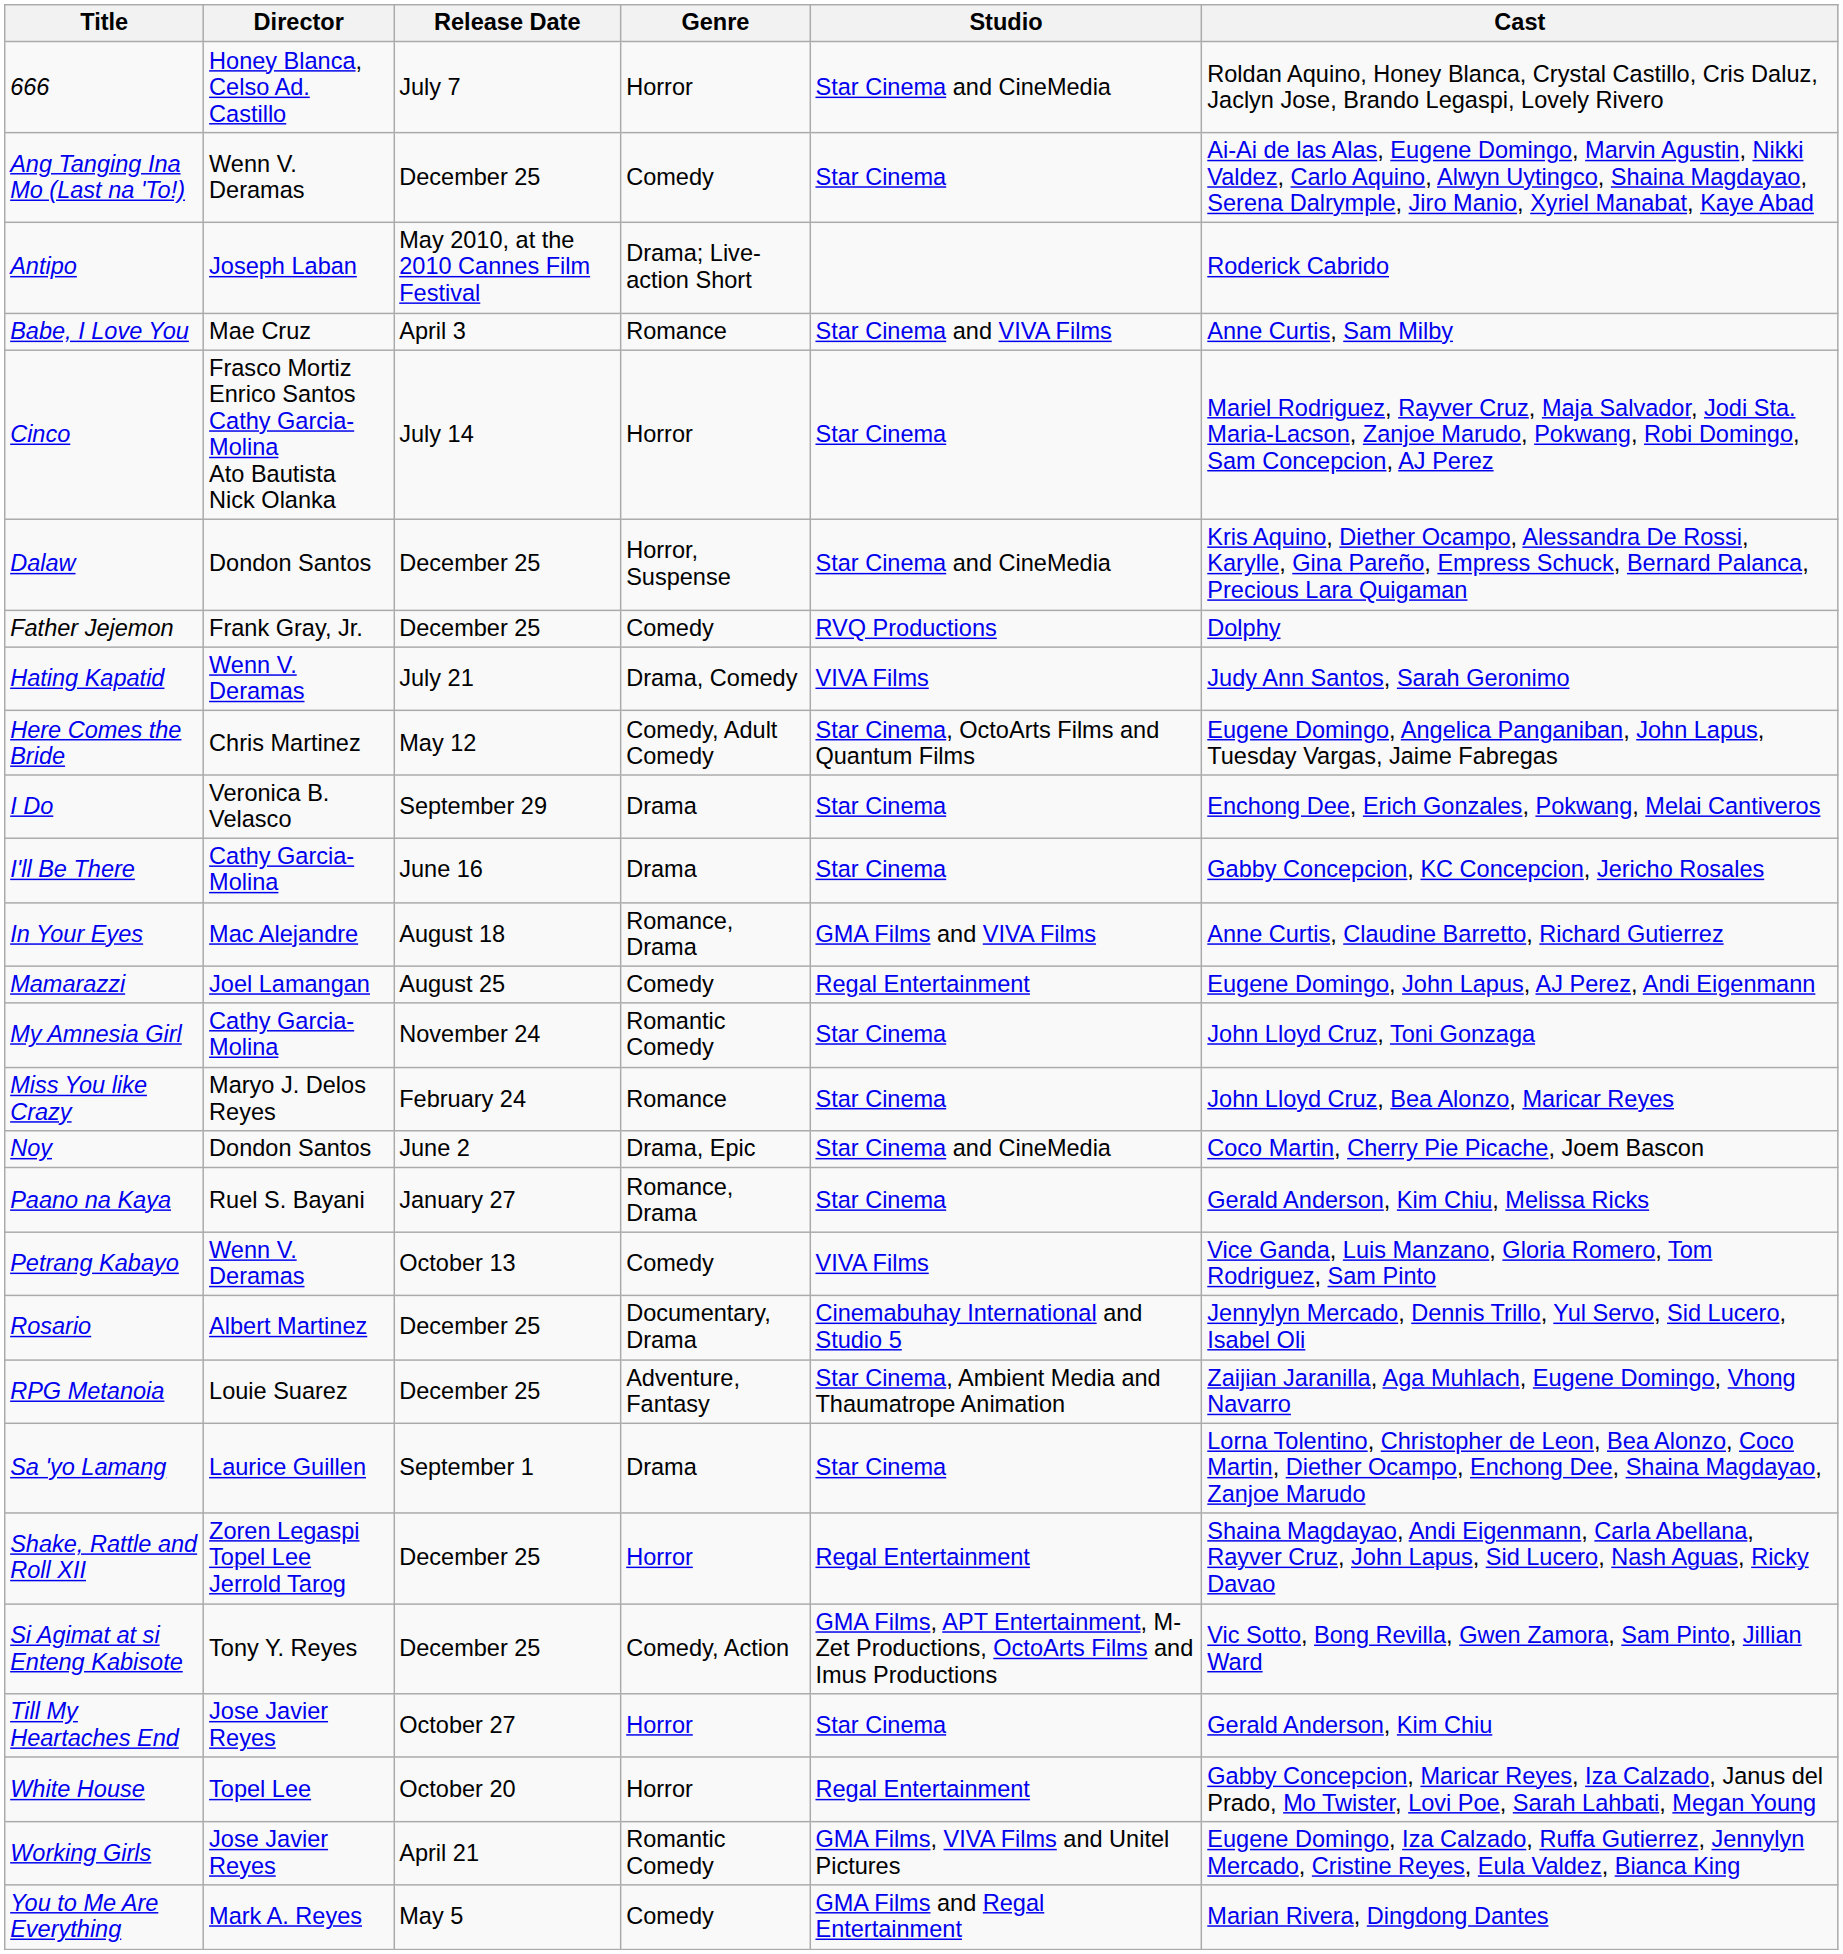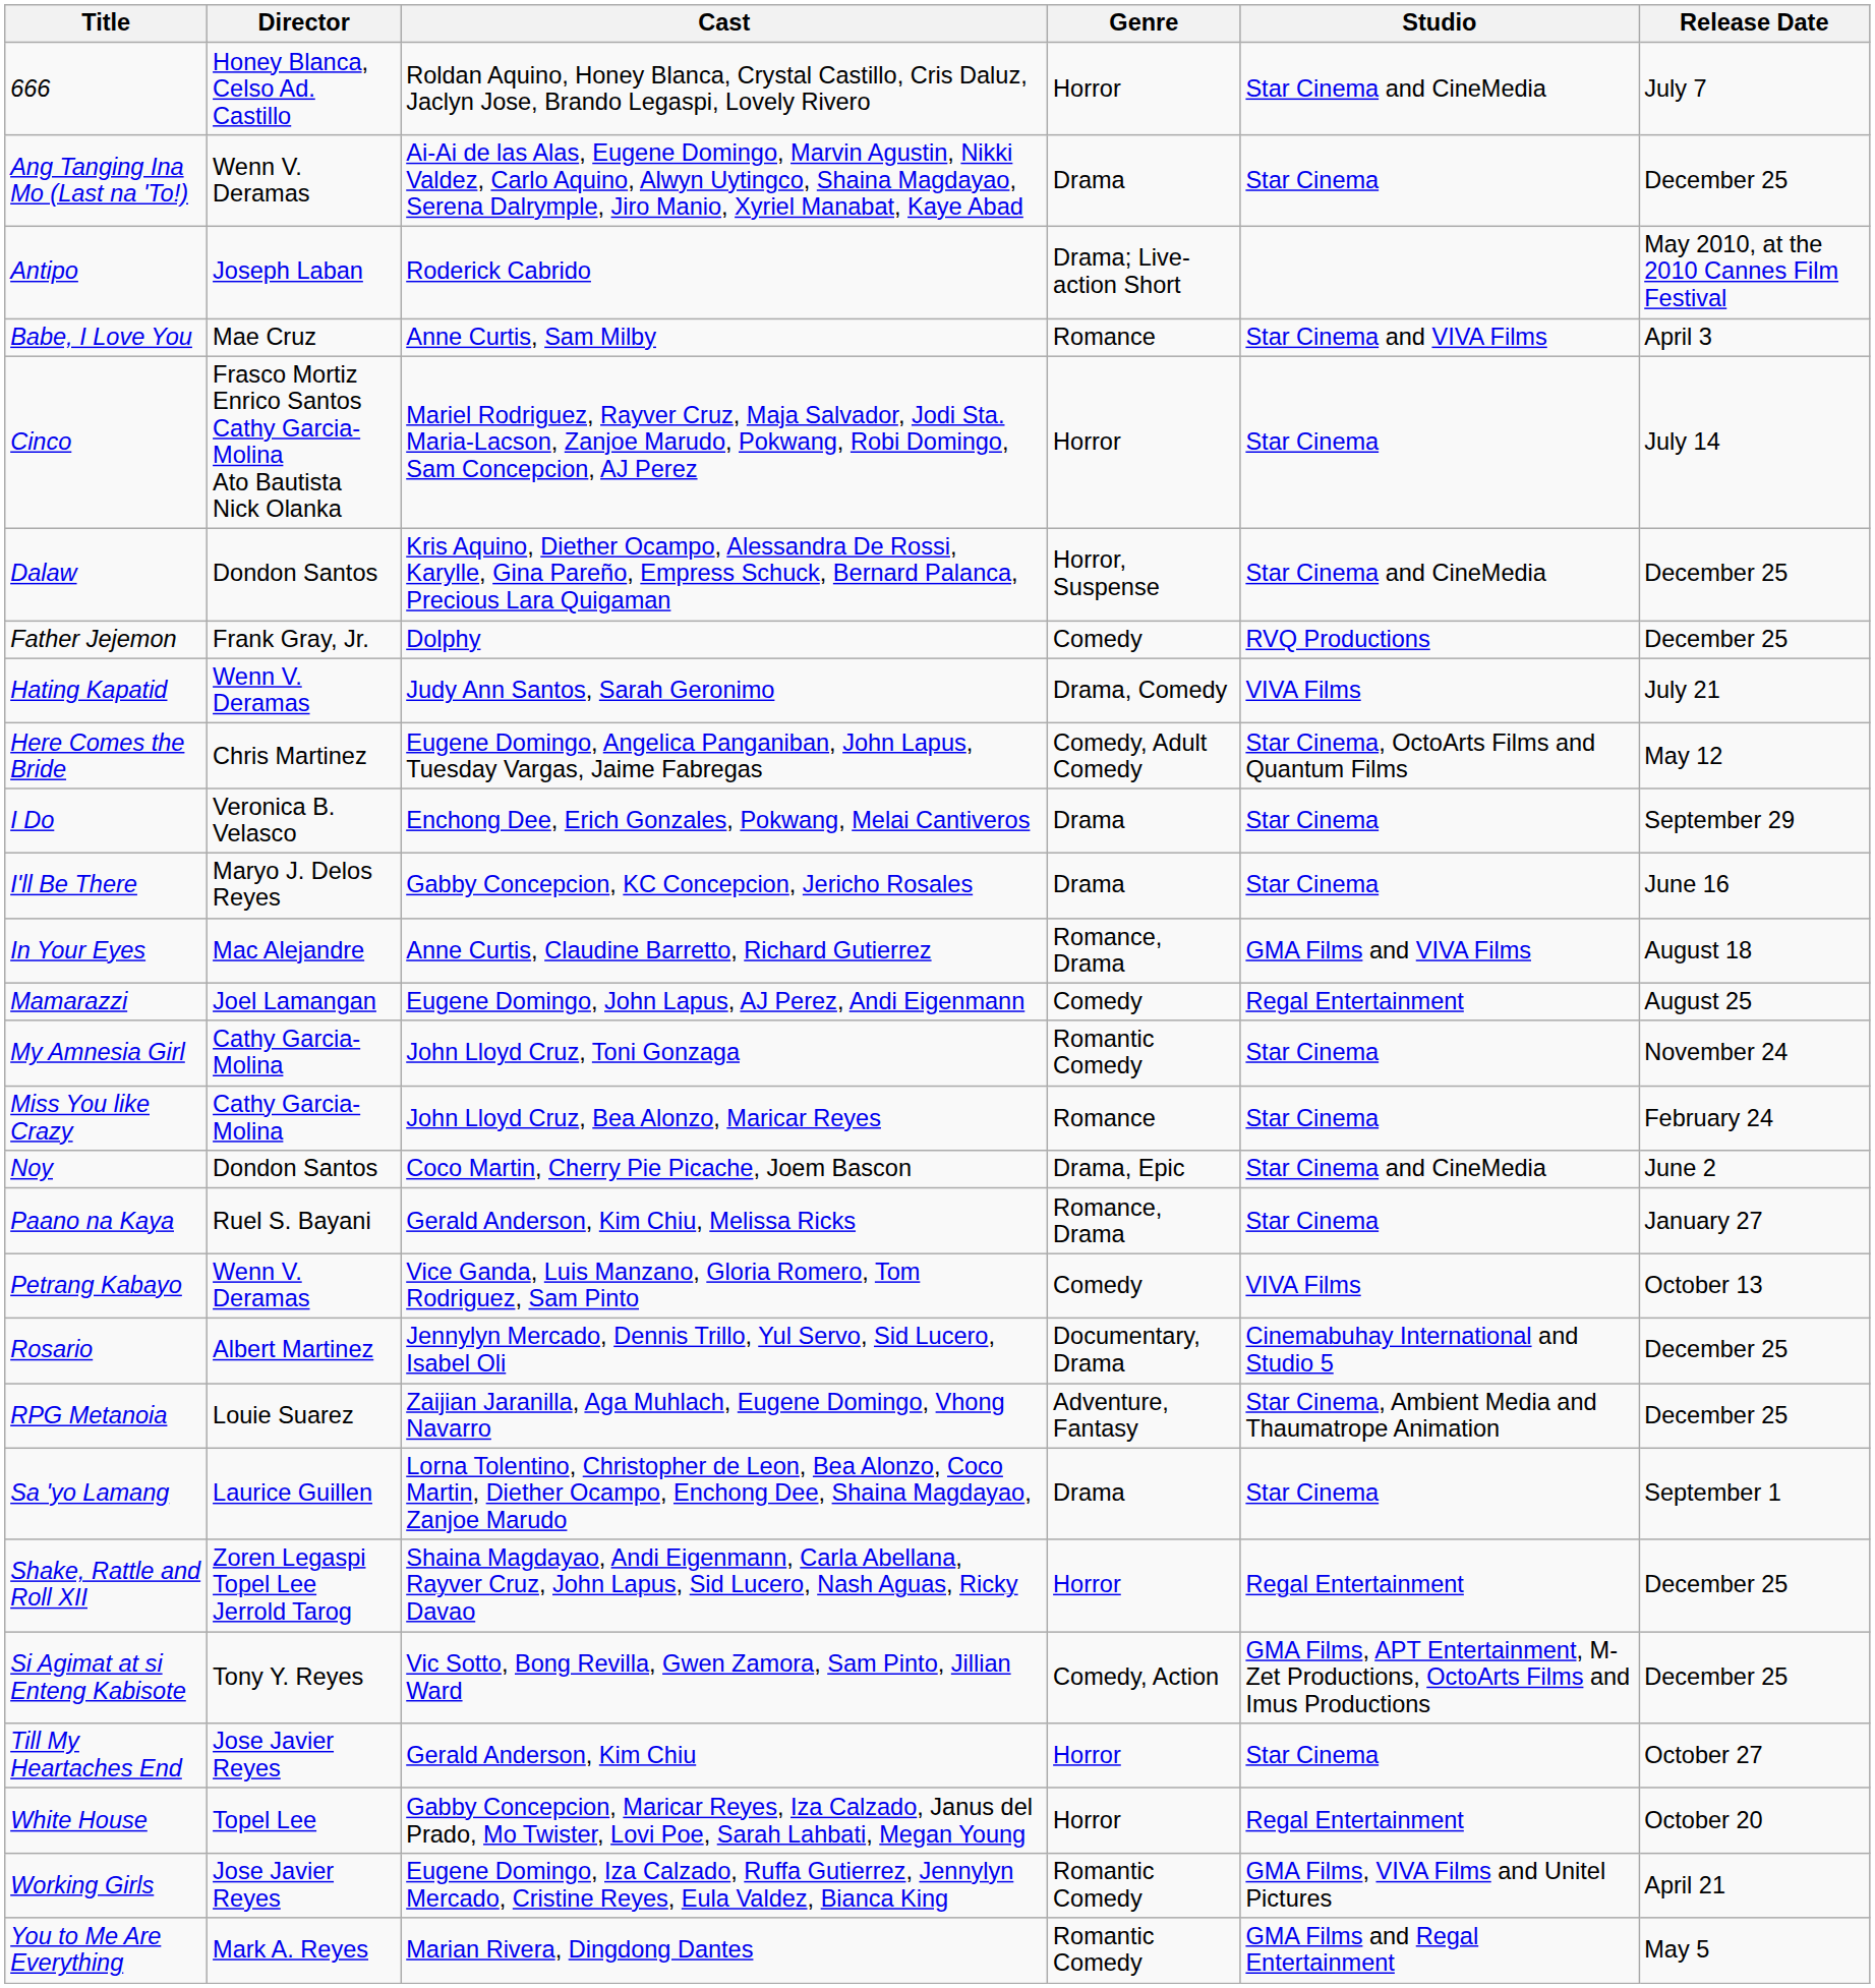columns swapped: Cast <-> Release Date
Ang Tanging Ina Mo (Last na 'To!) | Genre: Comedy -> Drama
I'll Be There | Director: Cathy Garcia-Molina -> Maryo J. Delos Reyes
Miss You like Crazy | Director: Maryo J. Delos Reyes -> Cathy Garcia-Molina
You to Me Are Everything | Genre: Comedy -> Romantic Comedy
